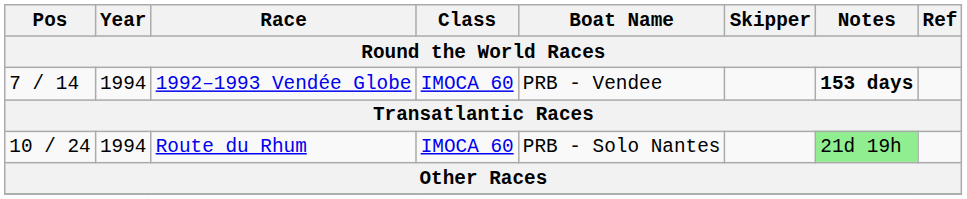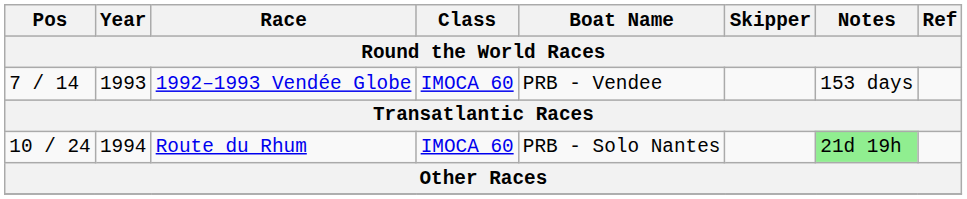1992–1993 Vendée Globe | Year: 1994 -> 1993
1992–1993 Vendée Globe | Notes: bold -> normal
